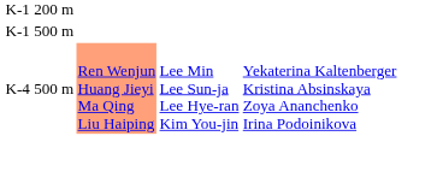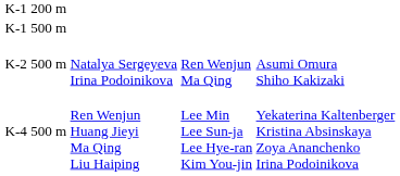+ row: K-2 500 m | Natalya Sergeyeva Irina Podoinikova | Ren Wenjun Ma Qing | Asumi Omura Shiho Kakizaki
K-4 500 m | column 2: lightsalmon background -> no background
